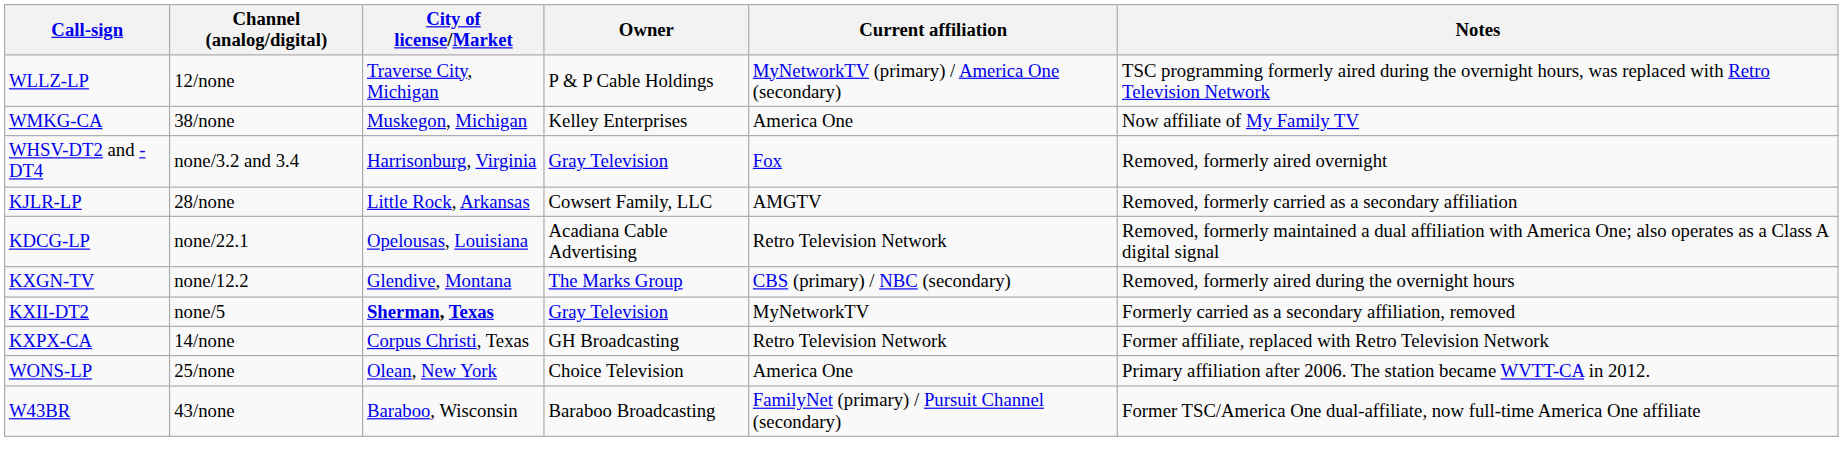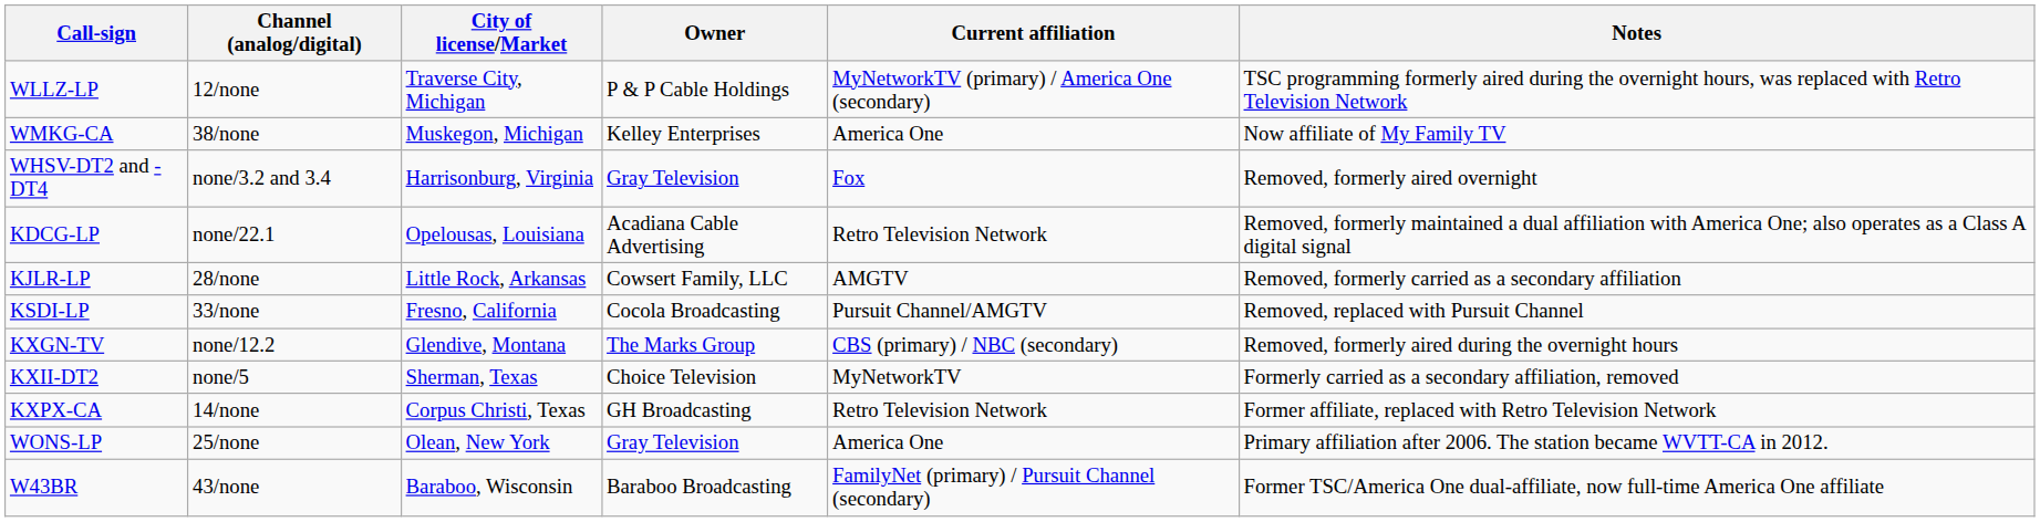rows swapped: KJLR-LP <-> KDCG-LP
+ row: KSDI-LP | 33/none | Fresno, California | Cocola Broadcasting | Pursuit Channel/AMGTV | Removed, replaced with Pursuit Channel
KXII-DT2 | City of license/Market: bold -> normal
KXII-DT2 | Owner: Gray Television -> Choice Television
WONS-LP | Owner: Choice Television -> Gray Television
